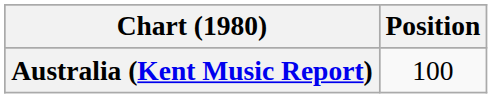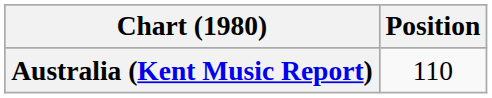Australia (Kent Music Report) | Position: 100 -> 110
